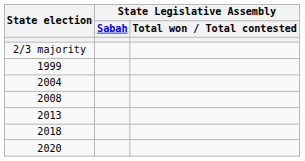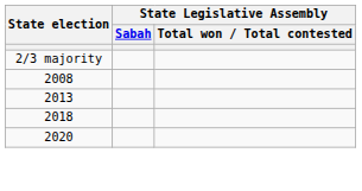- row: 1999
- row: 2004
